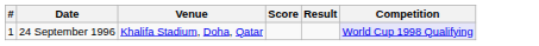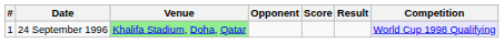+ column: Opponent
24 September 1996 | Venue: no background -> lightgreen background
